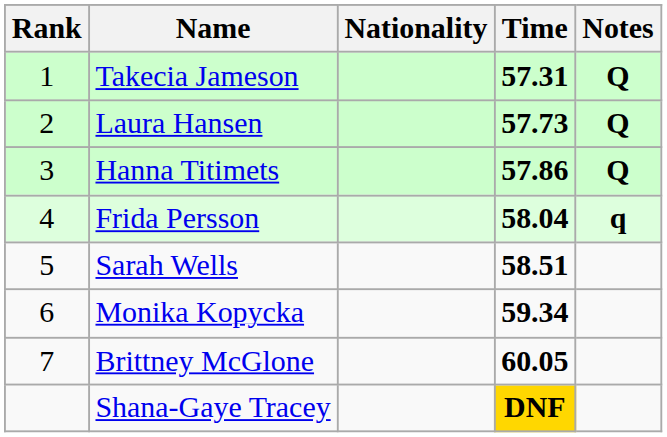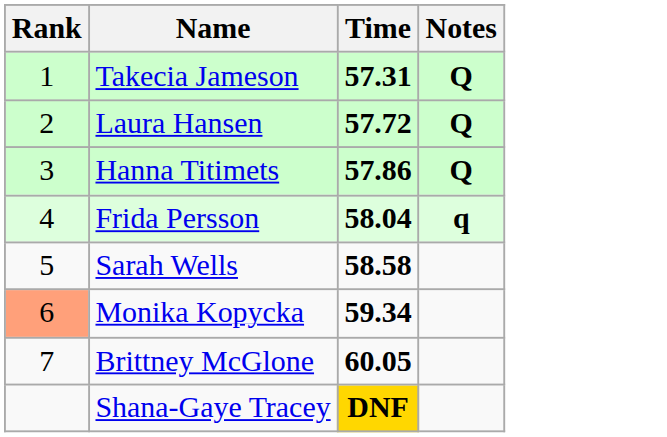- column: Nationality
Laura Hansen | Time: 57.73 -> 57.72
Sarah Wells | Time: 58.51 -> 58.58
Monika Kopycka | Rank: no background -> lightsalmon background
